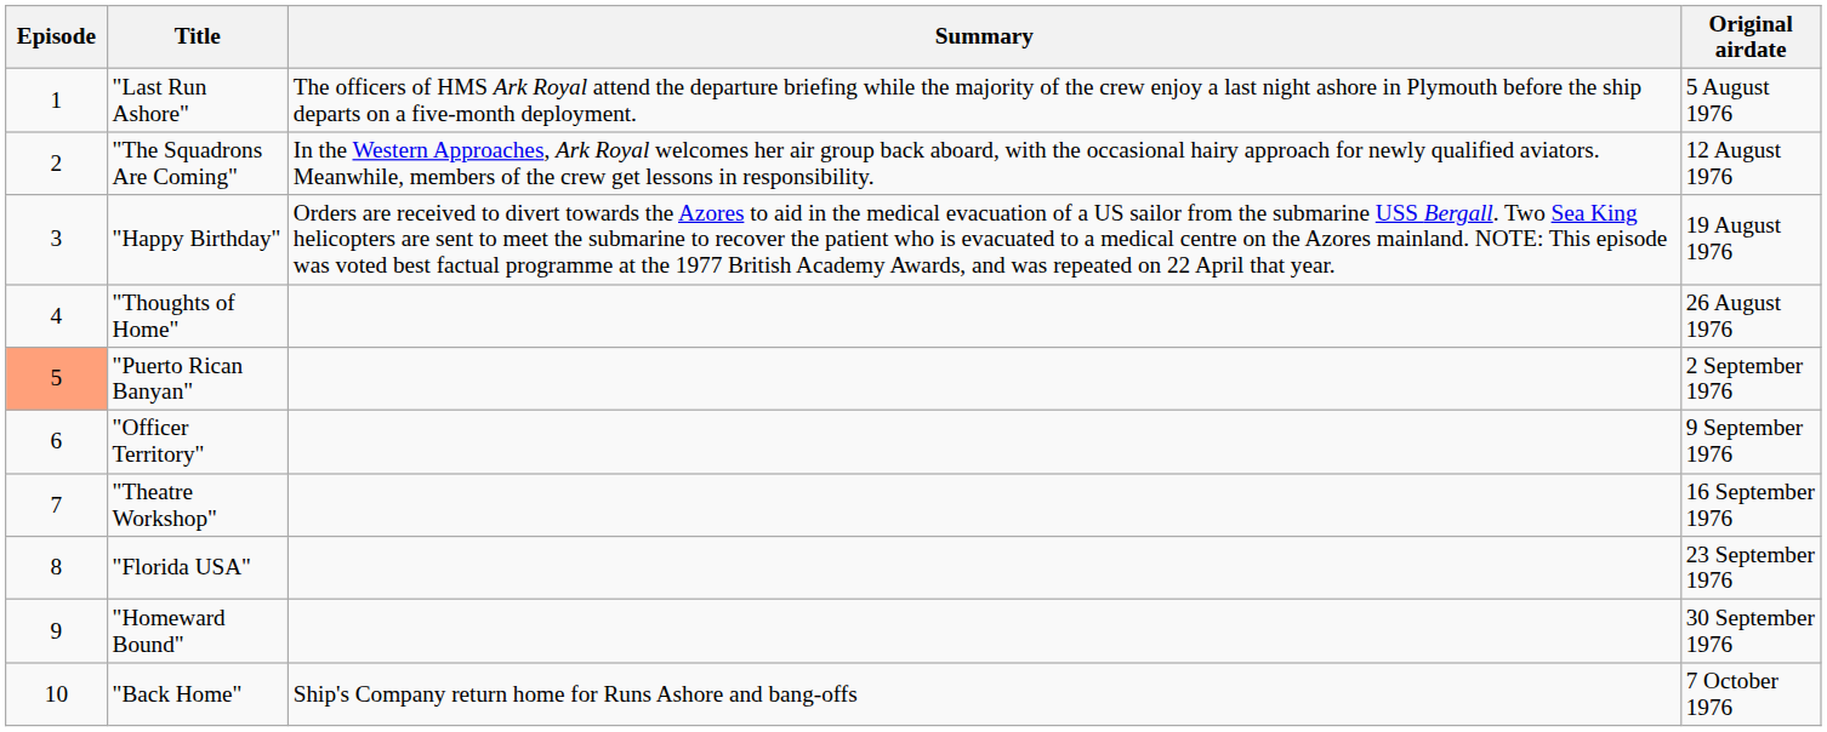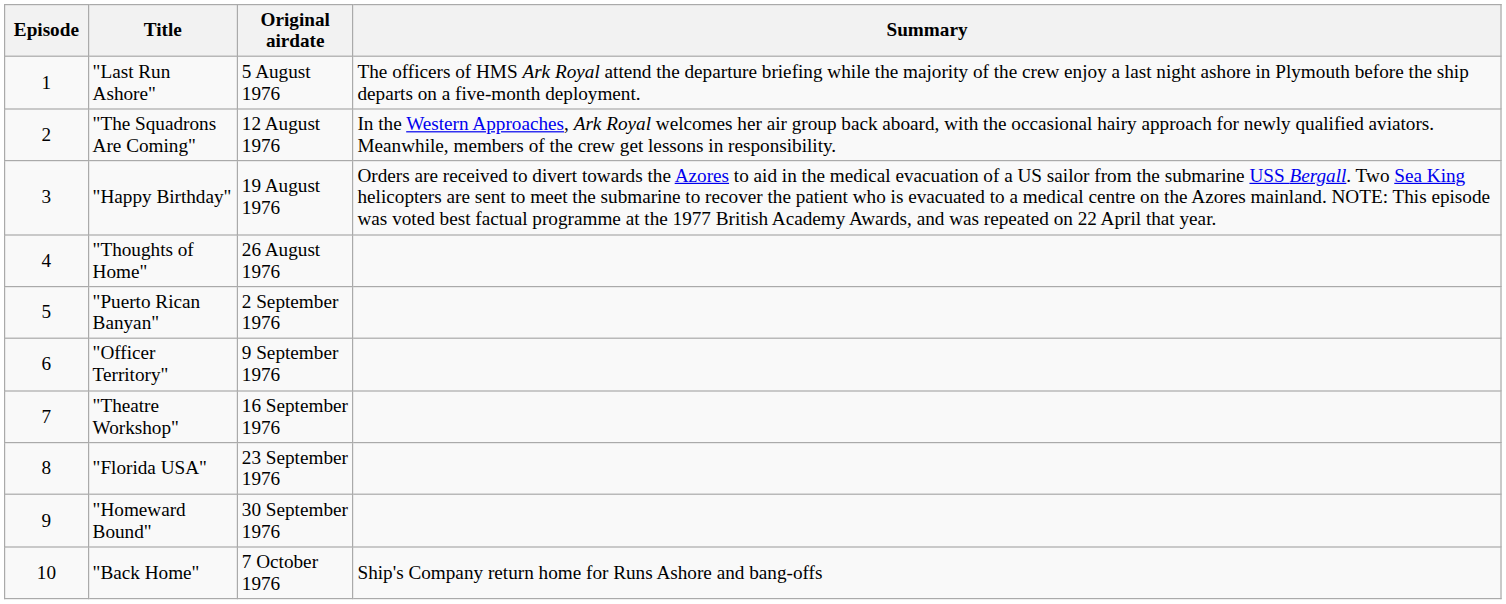columns swapped: Original airdate <-> Summary
"Puerto Rican Banyan" | Episode: lightsalmon background -> no background
